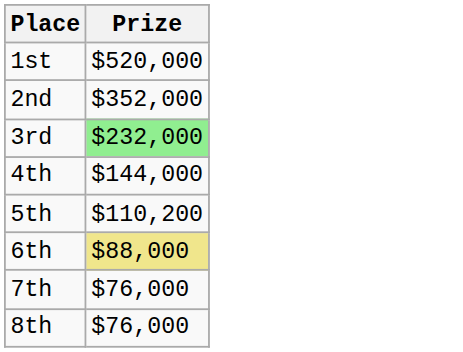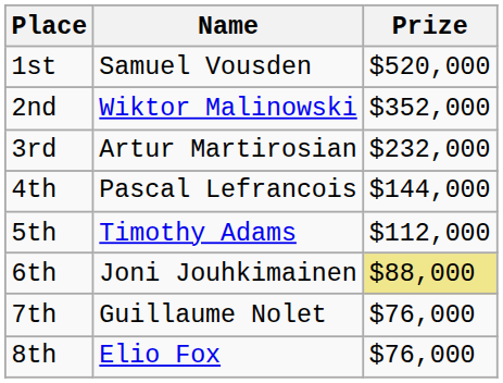+ column: Name | Samuel Vousden | Wiktor Malinowski | Artur Martirosian | Pascal Lefrancois | Timothy Adams | Joni Jouhkimainen | Guillaume Nolet | Elio Fox
3rd | Prize: lightgreen background -> no background
5th | Prize: $110,200 -> $112,000
